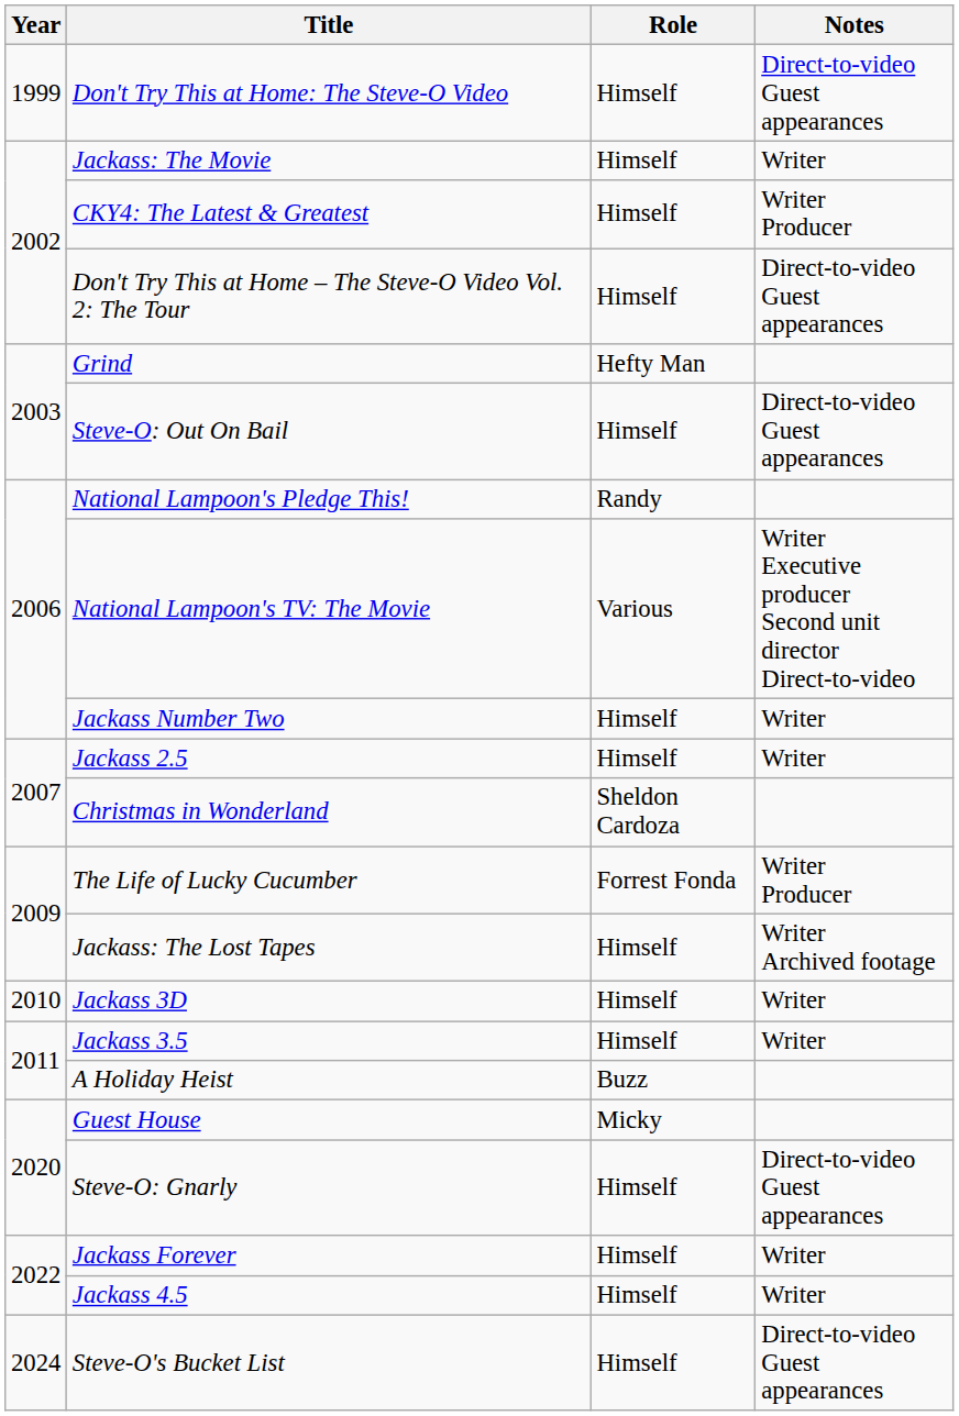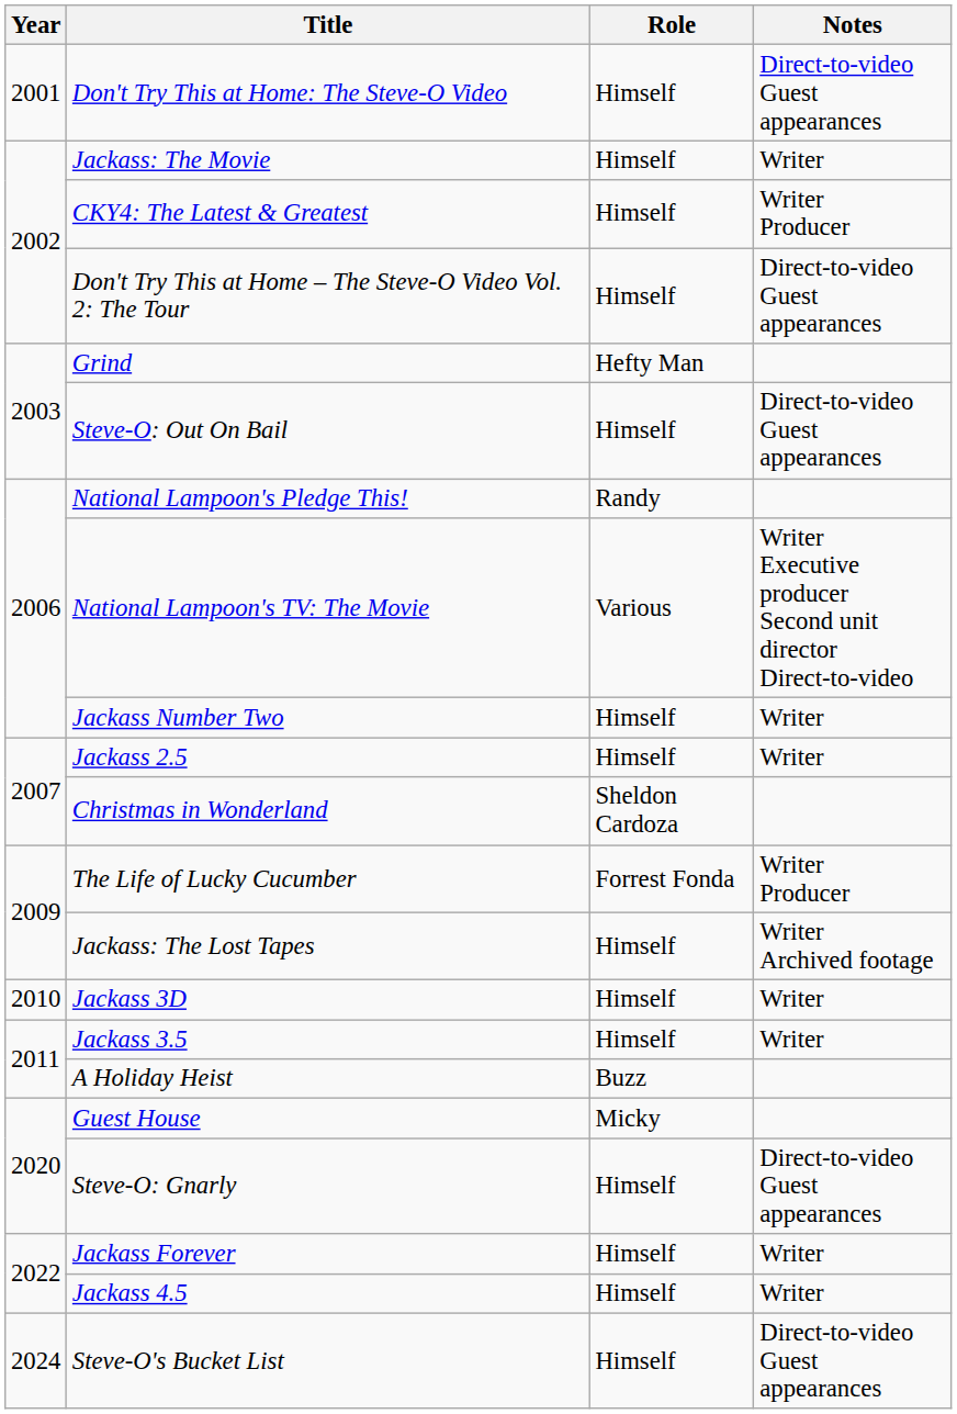Don't Try This at Home: The Steve-O Video | Year: 1999 -> 2001
